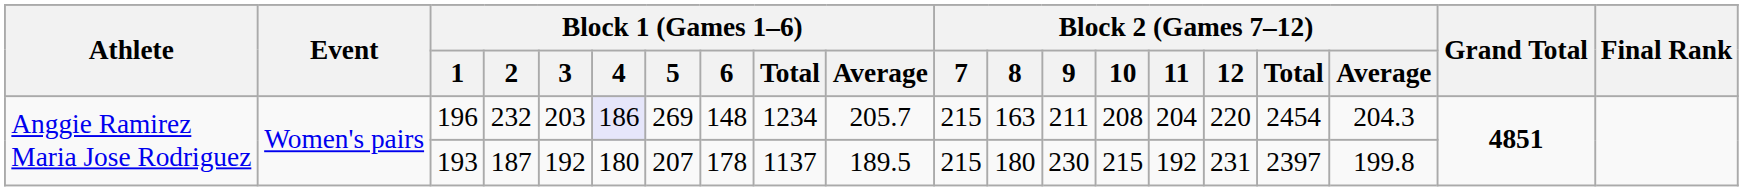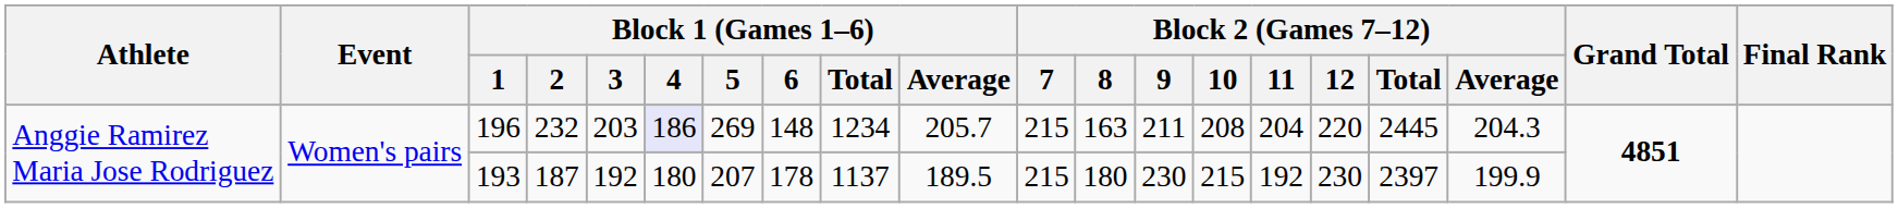196 | Block 2 (Games 7–12) / Total: 2454 -> 2445
193 | Block 2 (Games 7–12) / 12: 231 -> 230
193 | Block 2 (Games 7–12) / Average: 199.8 -> 199.9
